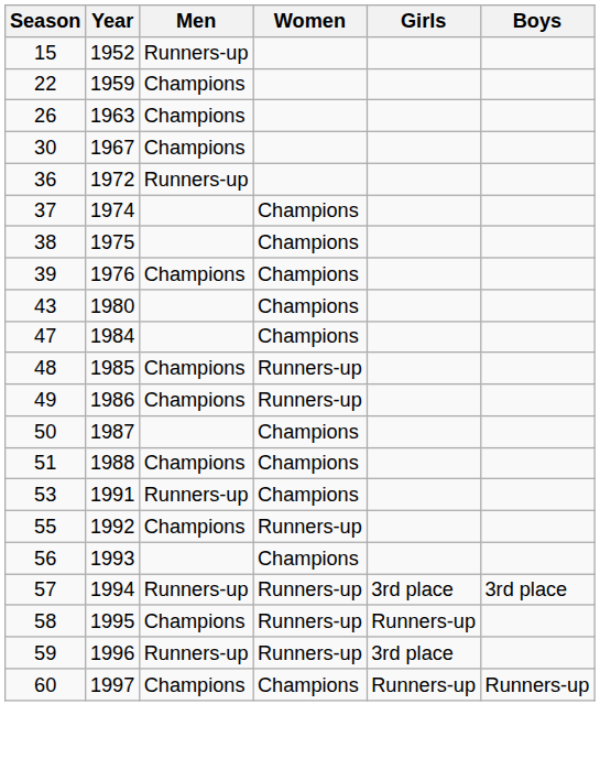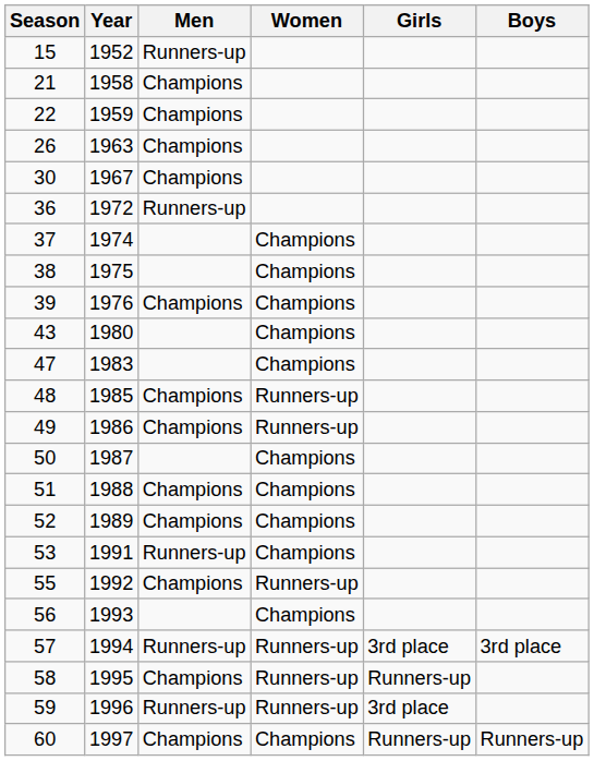+ row: 21 | 1958 | Champions
47 | Year: 1984 -> 1983
+ row: 52 | 1989 | Champions | Champions
